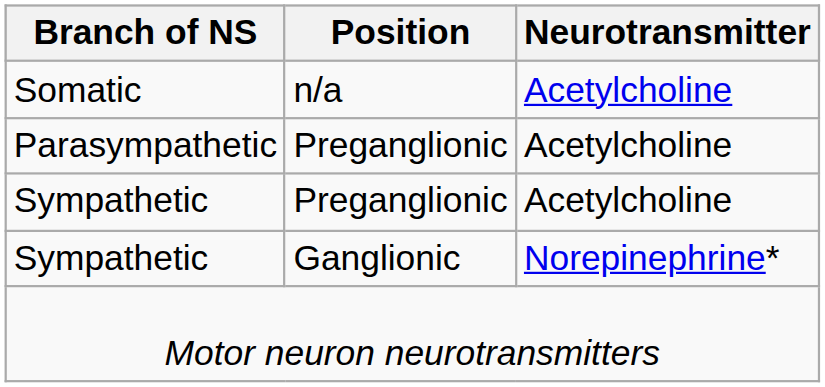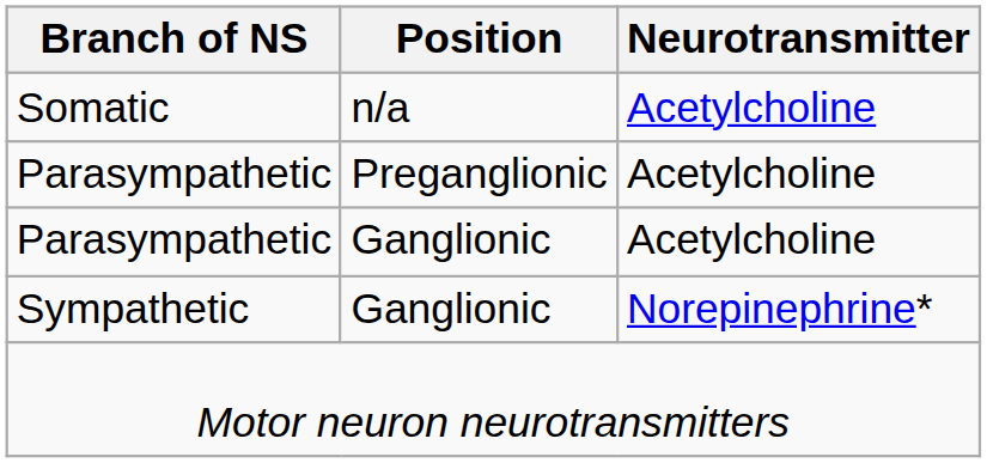+ row: Parasympathetic | Ganglionic | Acetylcholine
- row: Sympathetic | Preganglionic | Acetylcholine
